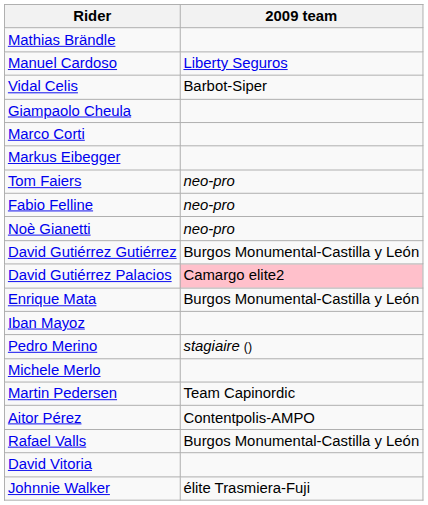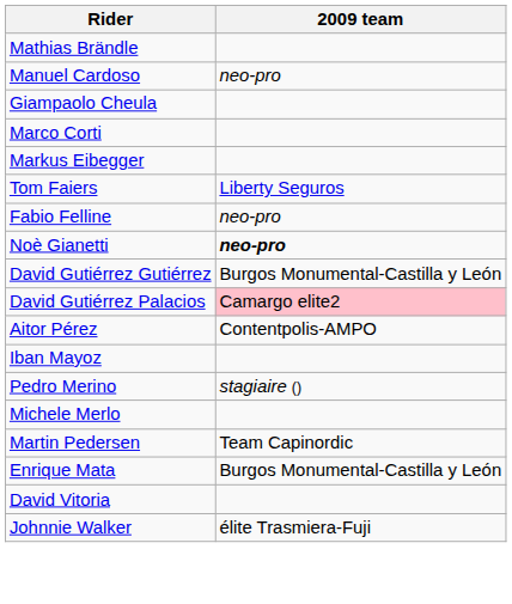Manuel Cardoso | 2009 team: Liberty Seguros -> neo-pro
- row: Vidal Celis | Barbot-Siper
Tom Faiers | 2009 team: neo-pro -> Liberty Seguros
Noè Gianetti | 2009 team: normal -> bold
rows swapped: Enrique Mata <-> Aitor Pérez
- row: Rafael Valls | Burgos Monumental-Castilla y León
